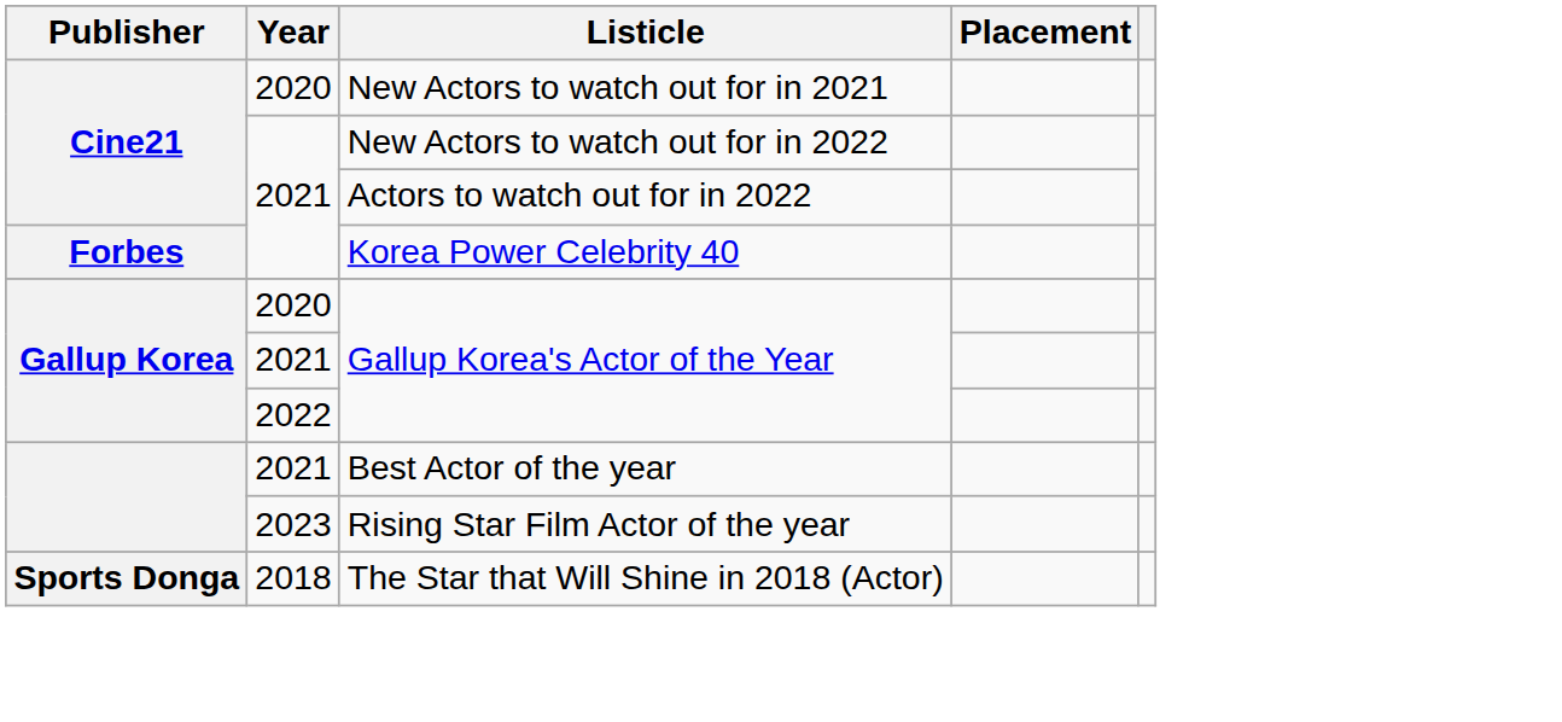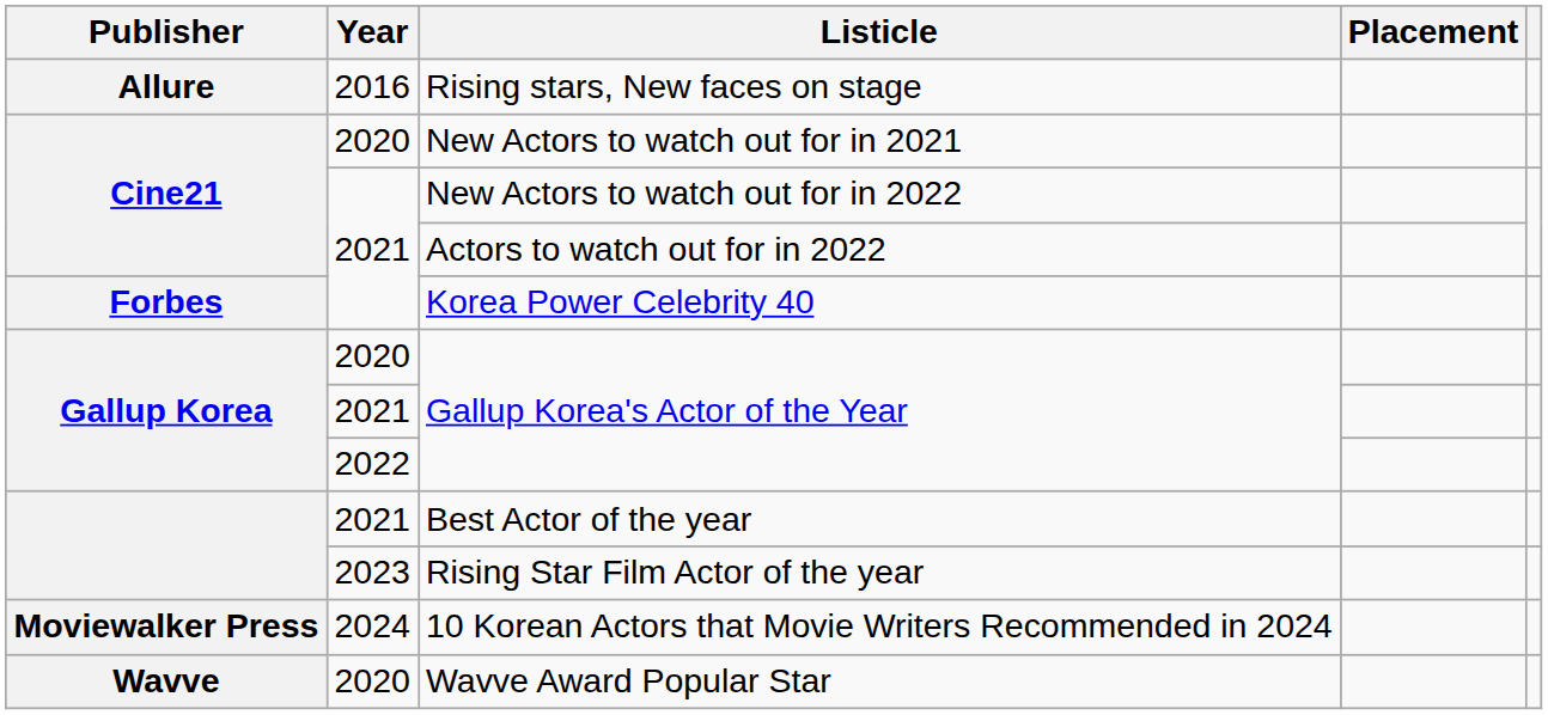+ row: Allure | 2016 | Rising stars, New faces on stage
+ row: Moviewalker Press | 2024 | 10 Korean Actors that Movie Writers Recommended in 2024
- row: Sports Donga | 2018 | The Star that Will Shine in 2018 (Actor)
+ row: Wavve | 2020 | Wavve Award Popular Star
